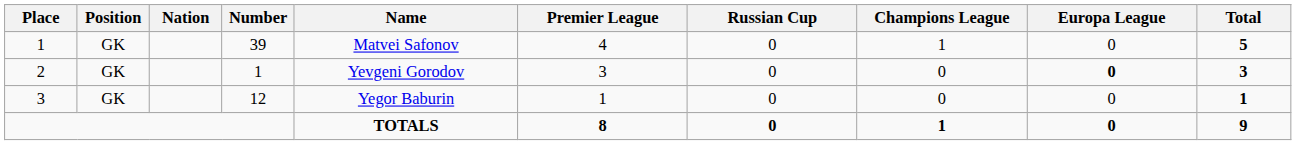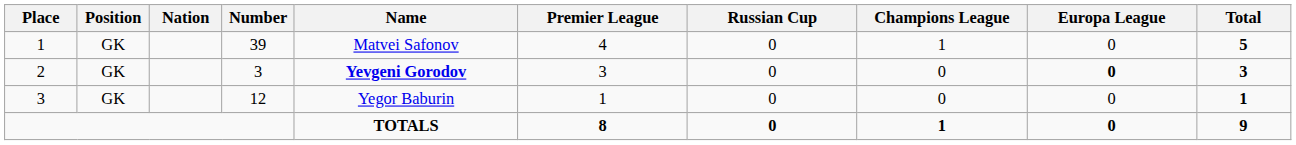2 | Number: 1 -> 3
2 | Name: normal -> bold
